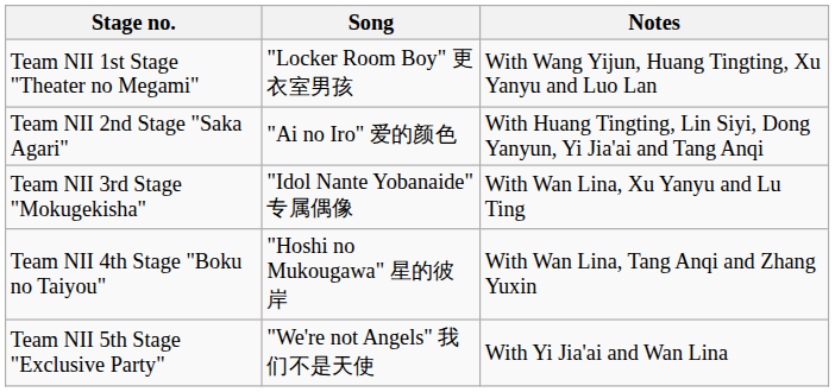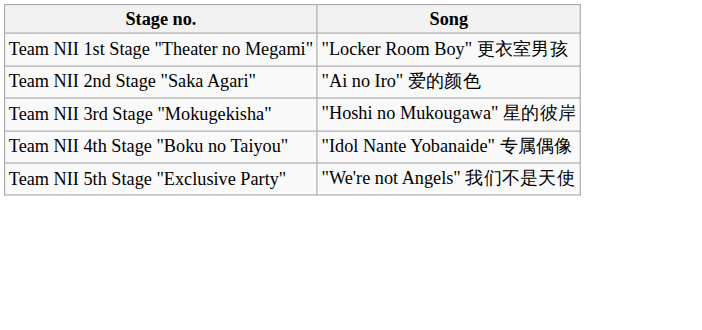- column: Notes | With Wang Yijun, Huang Tingting, Xu Yanyu and Luo Lan | With Huang Tingting, Lin Siyi, Dong Yanyun, Yi Jia'ai and Tang Anqi | With Wan Lina, Xu Yanyu and Lu Ting | With Wan Lina, Tang Anqi and Zhang Yuxin | With Yi Jia'ai and Wan Lina
Team NII 3rd Stage "Mokugekisha" | Song: "Idol Nante Yobanaide" 专属偶像 -> "Hoshi no Mukougawa" 星的彼岸
Team NII 4th Stage "Boku no Taiyou" | Song: "Hoshi no Mukougawa" 星的彼岸 -> "Idol Nante Yobanaide" 专属偶像
